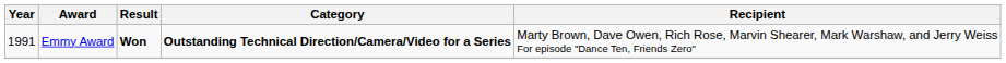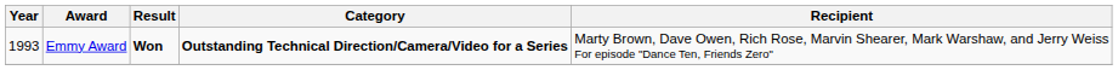Emmy Award | Year: 1991 -> 1993
